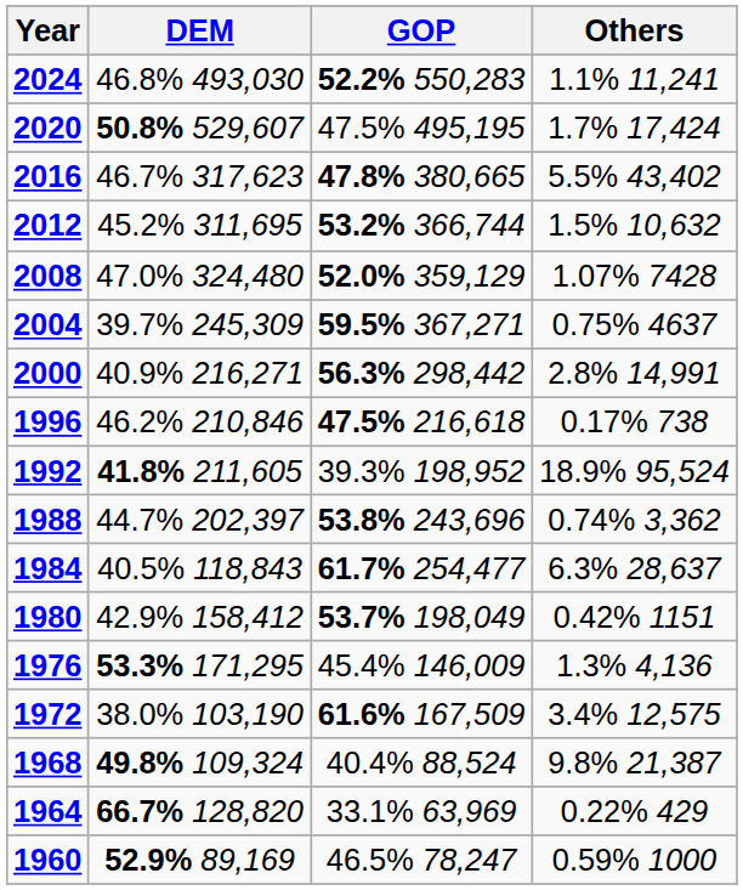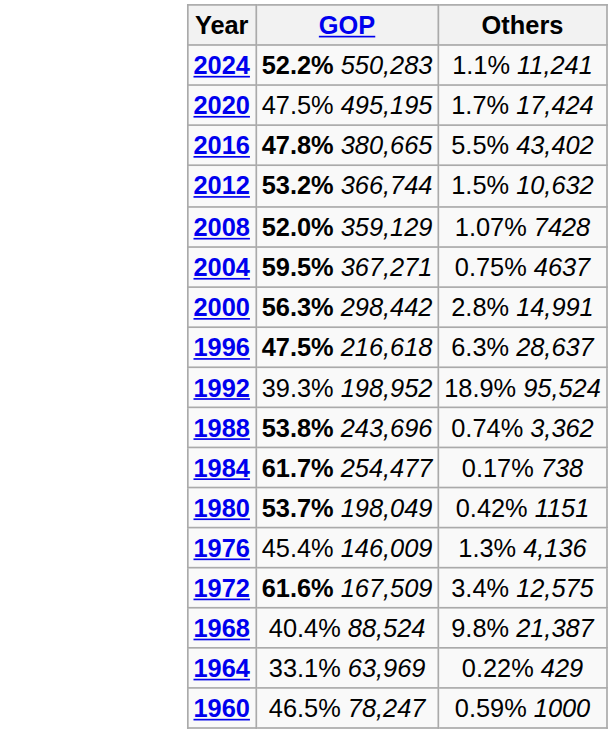- column: DEM | 46.8% 493,030 | 50.8% 529,607 | 46.7% 317,623 | 45.2% 311,695 | 47.0% 324,480 | 39.7% 245,309 | 40.9% 216,271 | 46.2% 210,846 | 41.8% 211,605 | 44.7% 202,397 | 40.5% 118,843 | 42.9% 158,412 | 53.3% 171,295 | 38.0% 103,190 | 49.8% 109,324 | 66.7% 128,820 | 52.9% 89,169
1996 | Others: 0.17% 738 -> 6.3% 28,637
1984 | Others: 6.3% 28,637 -> 0.17% 738
